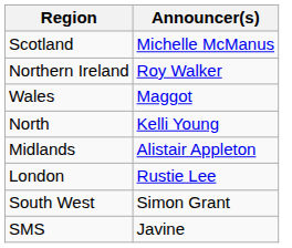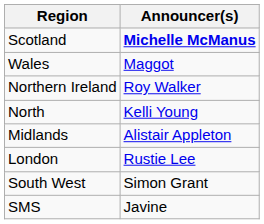Scotland | Announcer(s): normal -> bold
rows swapped: Wales <-> Northern Ireland
